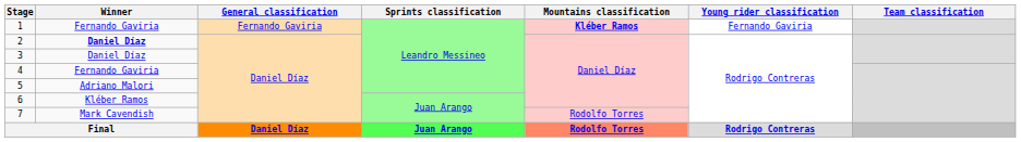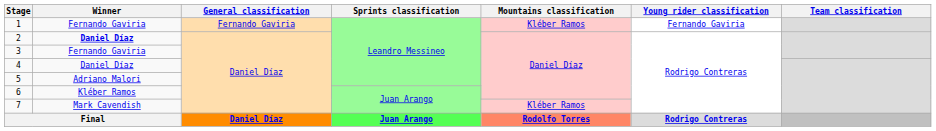1 | Mountains classification: bold -> normal
3 | Winner: Daniel Díaz -> Fernando Gaviria
4 | Winner: Fernando Gaviria -> Daniel Díaz
7 | Mountains classification: Rodolfo Torres -> Kléber Ramos
